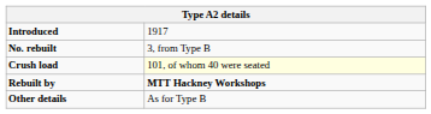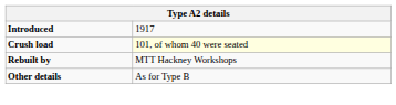- row: No. rebuilt | 3, from Type B
Rebuilt by | column 2: bold -> normal
